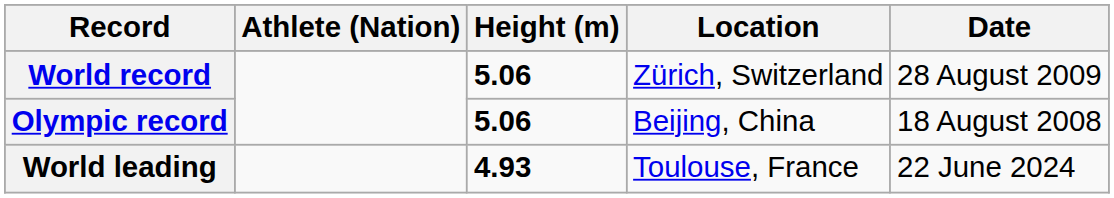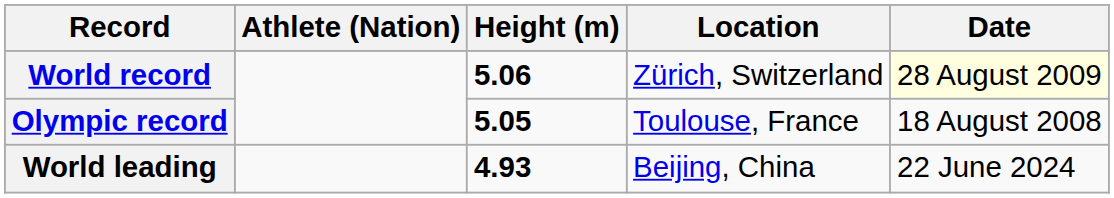World record | Date: no background -> lightyellow background
Olympic record | Height (m): 5.06 -> 5.05
Olympic record | Location: Beijing, China -> Toulouse, France
World leading | Location: Toulouse, France -> Beijing, China
